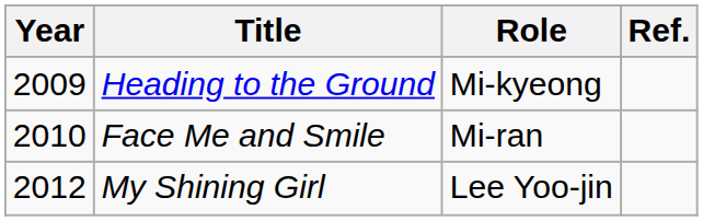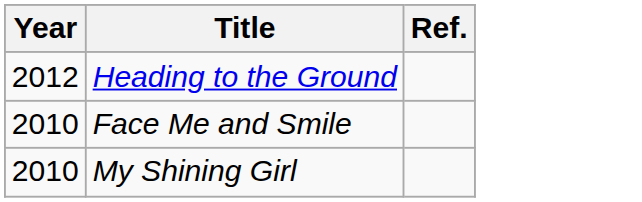- column: Role | Mi-kyeong | Mi-ran | Lee Yoo-jin
Heading to the Ground | Year: 2009 -> 2012
My Shining Girl | Year: 2012 -> 2010
